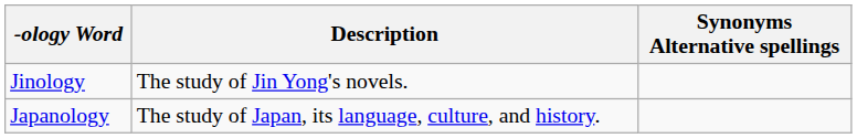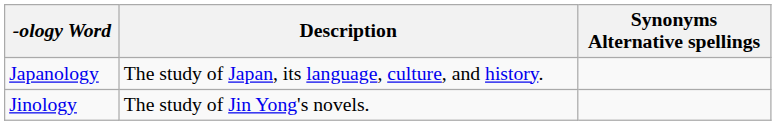rows swapped: Japanology <-> Jinology
